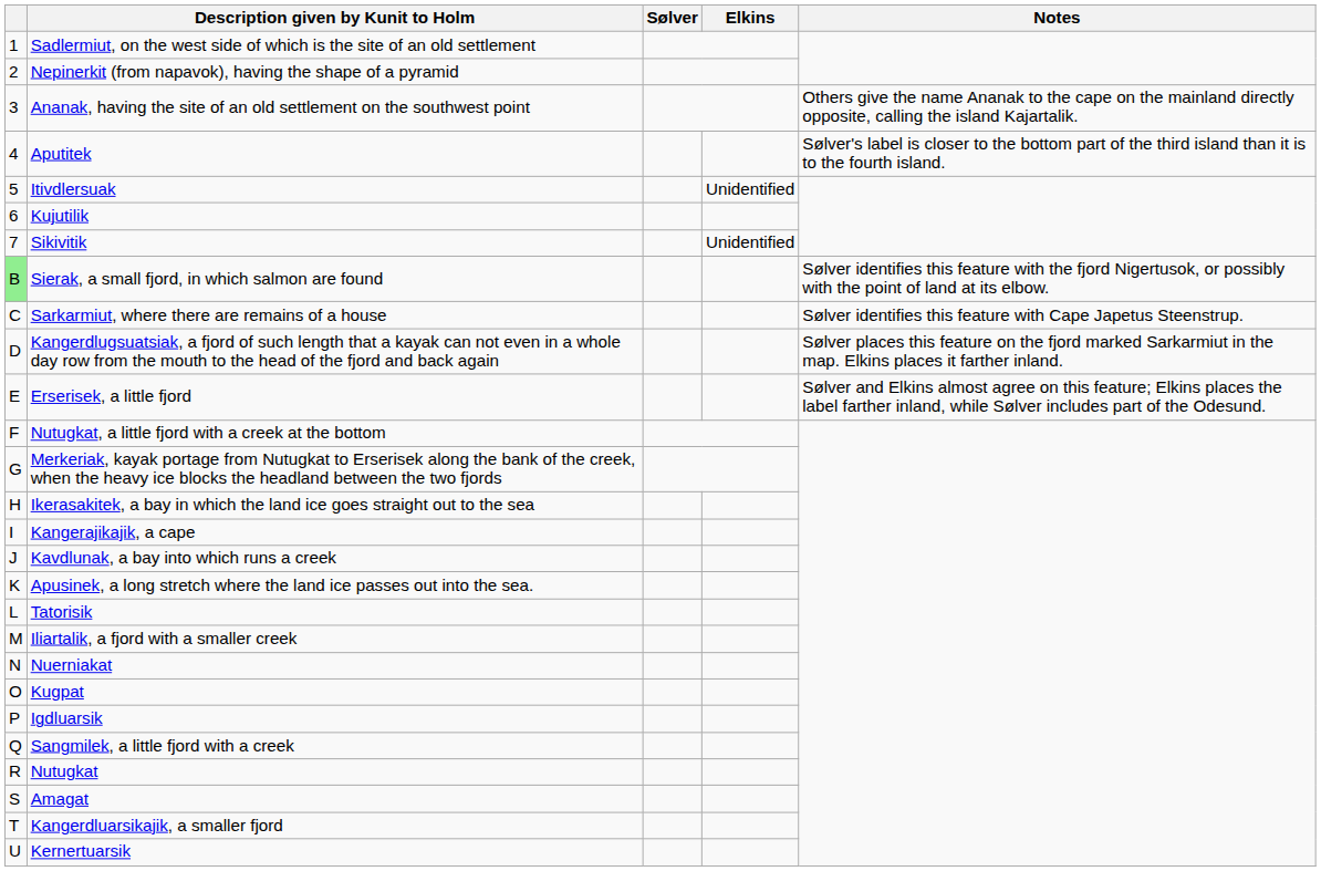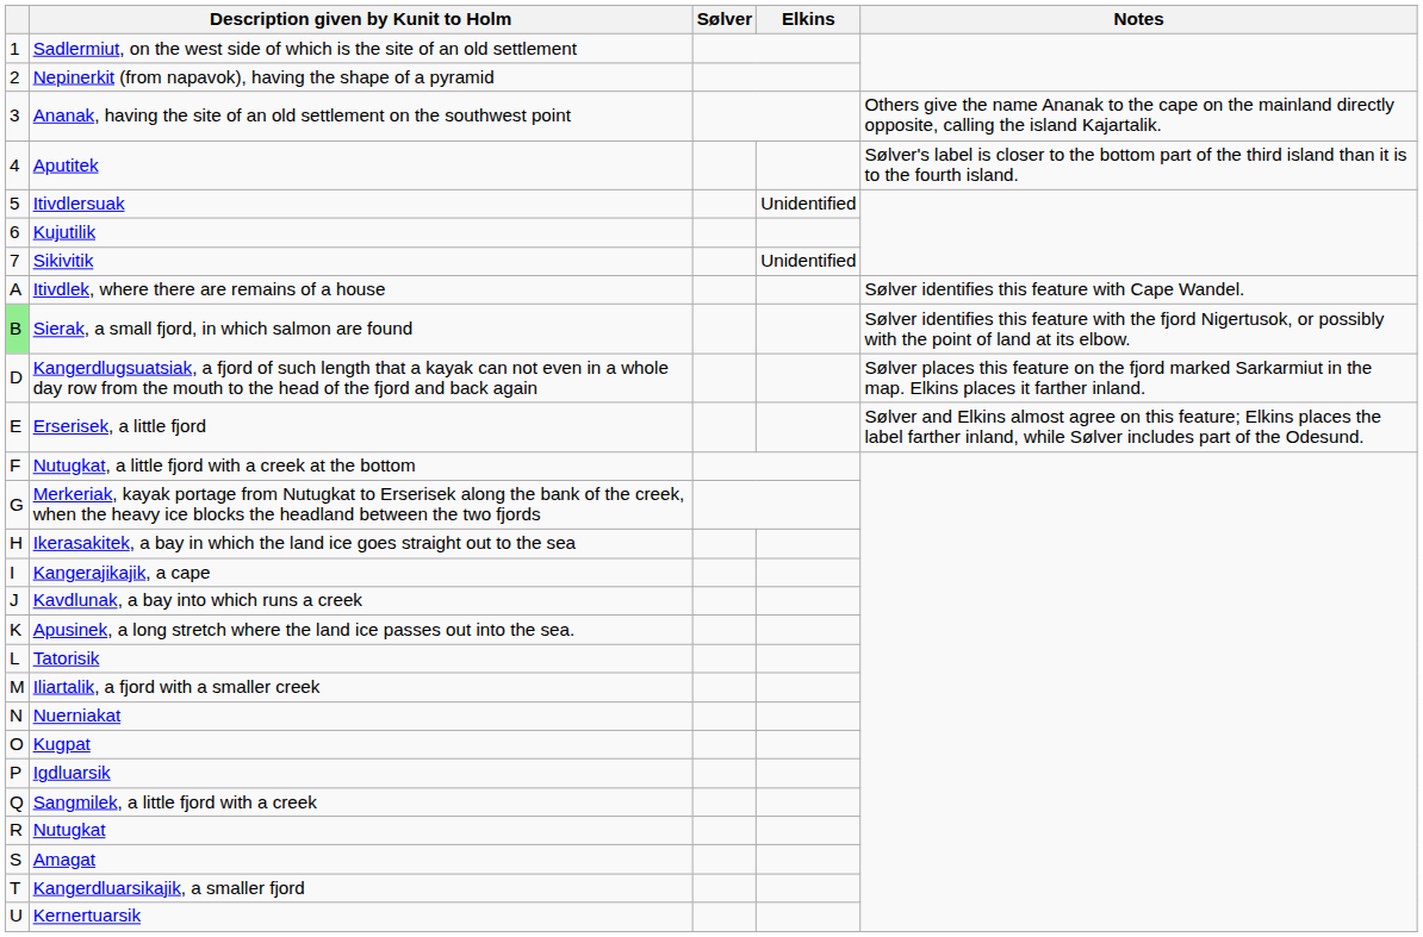+ row: A | Itivdlek, where there are remains of a house | Sølver identifies this feature with Cape Wandel.
- row: C | Sarkarmiut, where there are remains of a house | Sølver identifies this feature with Cape Japetus Steenstrup.
